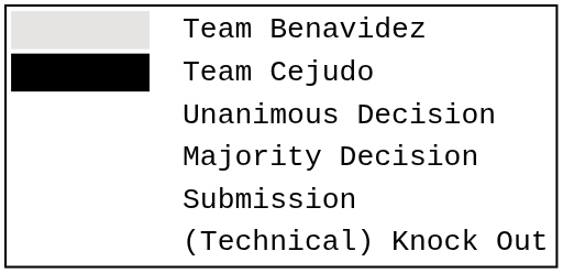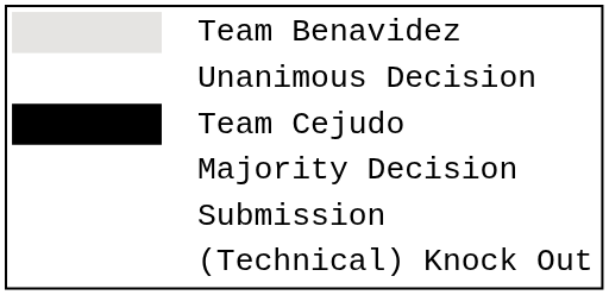rows swapped: Team Cejudo <-> Unanimous Decision
